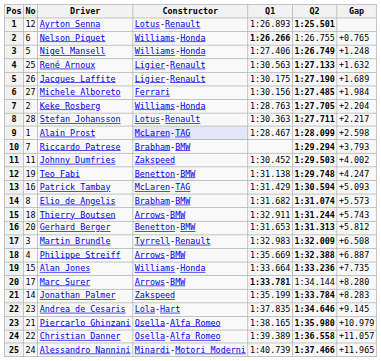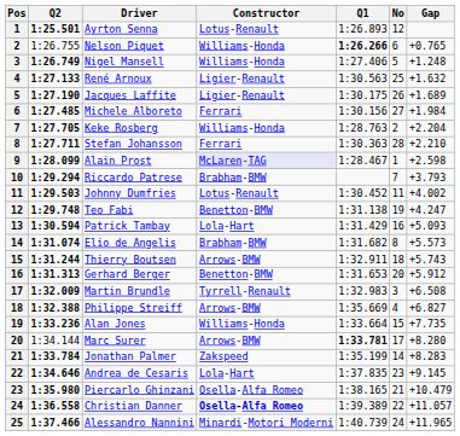columns swapped: No <-> Q2
Stefan Johansson | Constructor: Lotus-Renault -> Ferrari
Stefan Johansson | Gap: +2.217 -> +2.210
Johnny Dumfries | Constructor: Zakspeed -> Lotus-Renault
Patrick Tambay | Constructor: McLaren-TAG -> Lola-Hart
Gerhard Berger | Gap: +5.812 -> +5.912
Philippe Streiff | Gap: +6.887 -> +6.827
Piercarlo Ghinzani | Gap: +10.979 -> +10.479
Christian Danner | Constructor: normal -> bold
